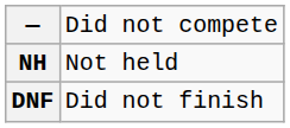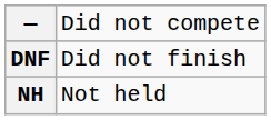rows swapped: DNF <-> NH
